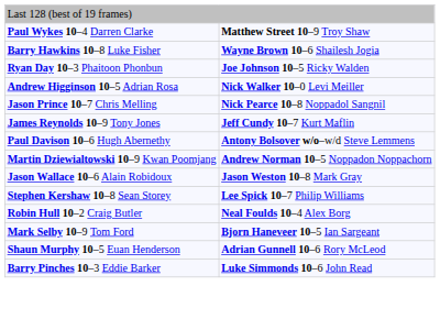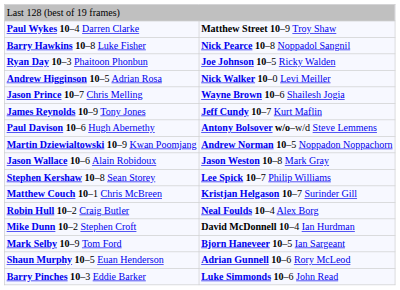Barry Hawkins 10–8 Luke Fisher | column 2: Wayne Brown 10–6 Shailesh Jogia -> Nick Pearce 10–8 Noppadol Sangnil
Jason Prince 10–7 Chris Melling | column 2: Nick Pearce 10–8 Noppadol Sangnil -> Wayne Brown 10–6 Shailesh Jogia
+ row: Matthew Couch 10–1 Chris McBreen | Kristjan Helgason 10–7 Surinder Gill
+ row: Mike Dunn 10–2 Stephen Croft | David McDonnell 10–4 Ian Hurdman
